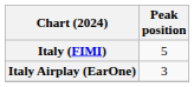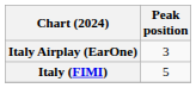rows swapped: Italy (FIMI) <-> Italy Airplay (EarOne)
